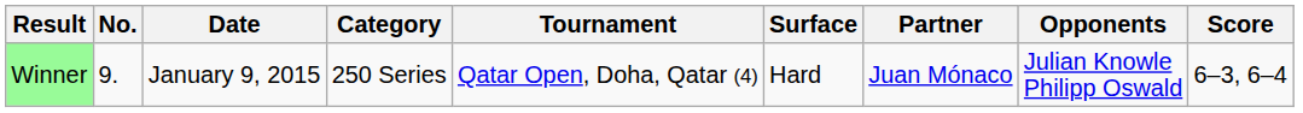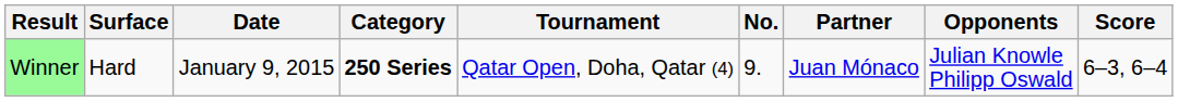columns swapped: No. <-> Surface
Winner | Category: normal -> bold
